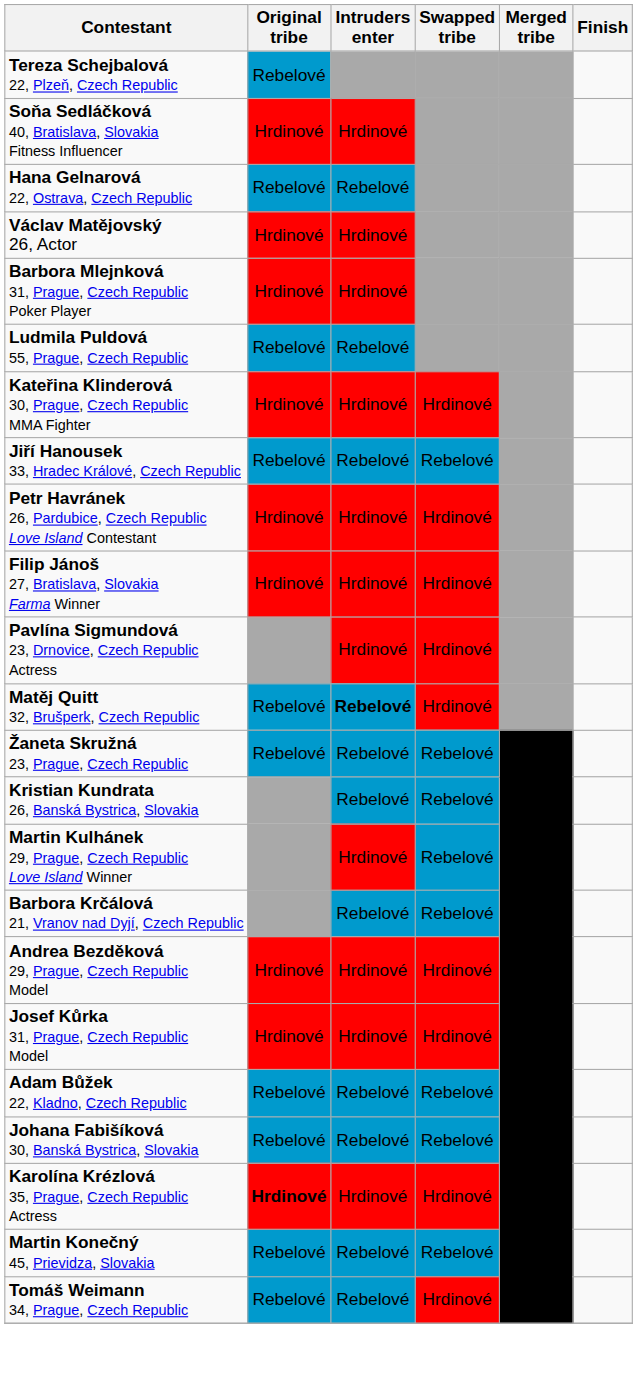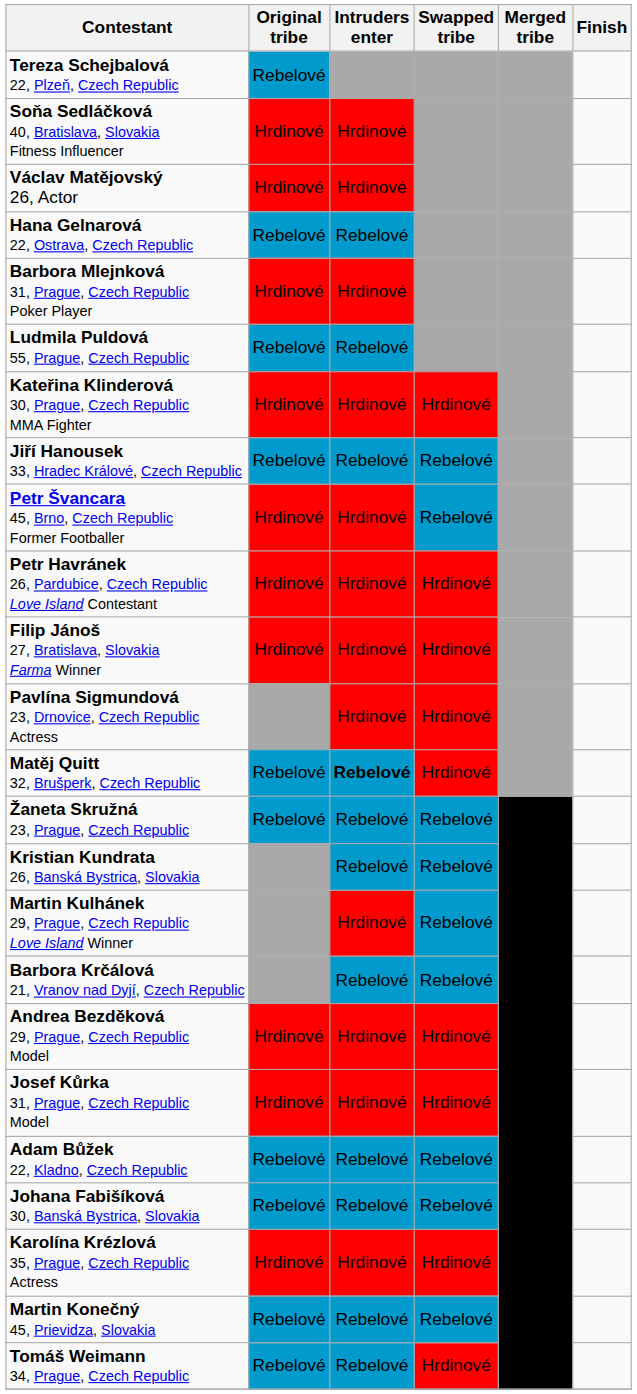rows swapped: Hana Gelnarová 22, Ostrava, Czech Republic <-> Václav Matějovský 26, Actor
+ row: Petr Švancara 45, Brno, Czech Republic Former Footballer | Hrdinové | Hrdinové | Rebelové
Karolína Krézlová 35, Prague, Czech Republic Actress | Original tribe: bold -> normal
